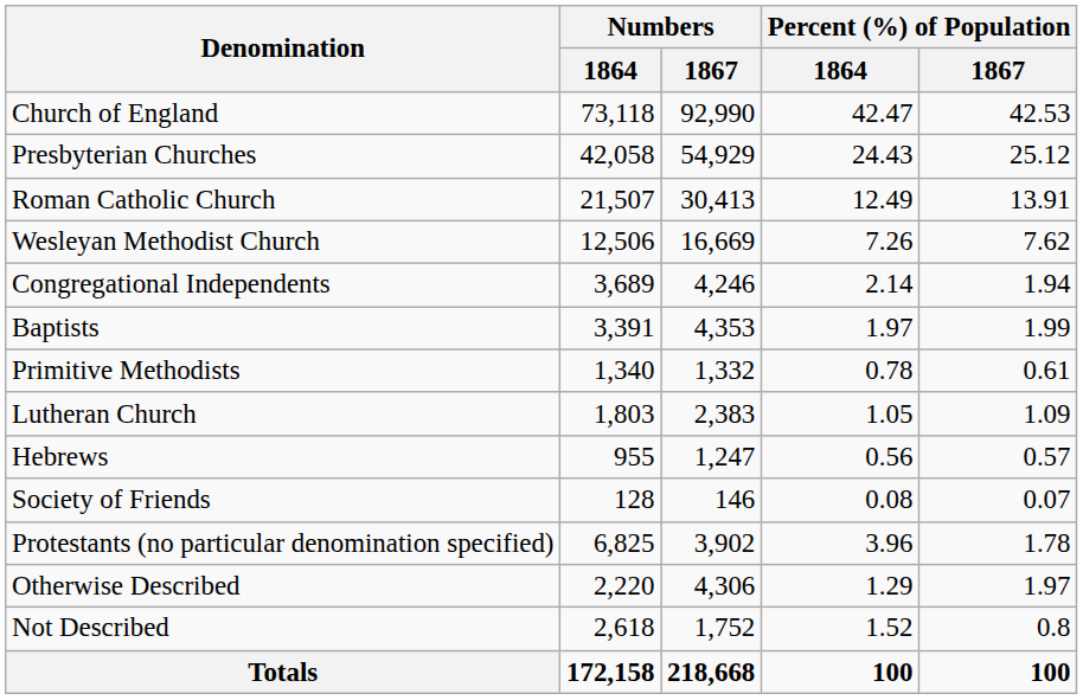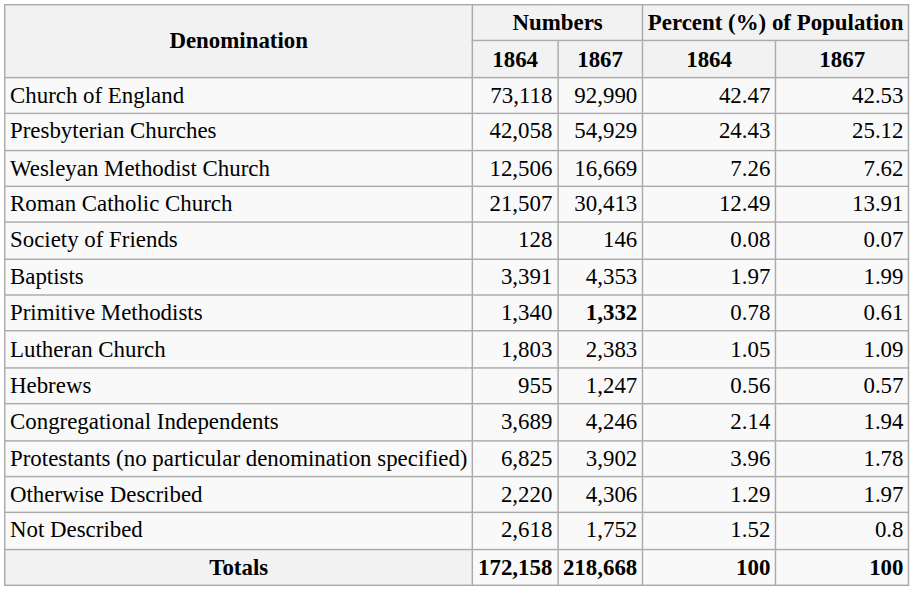rows swapped: Roman Catholic Church <-> Wesleyan Methodist Church
rows swapped: Congregational Independents <-> Society of Friends
Primitive Methodists | Numbers / 1867: normal -> bold
